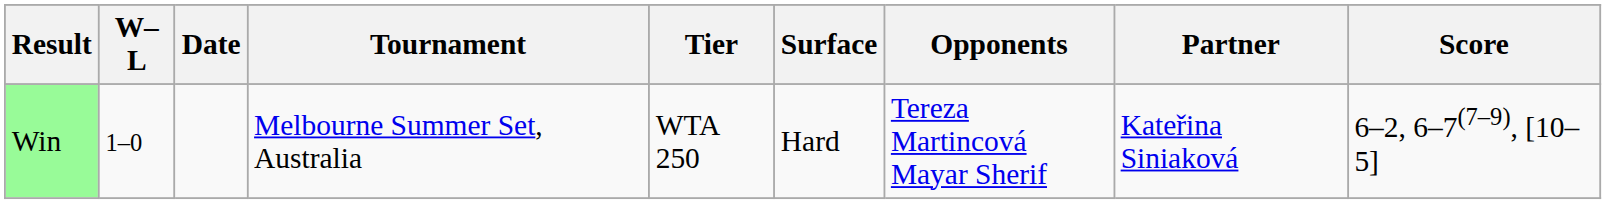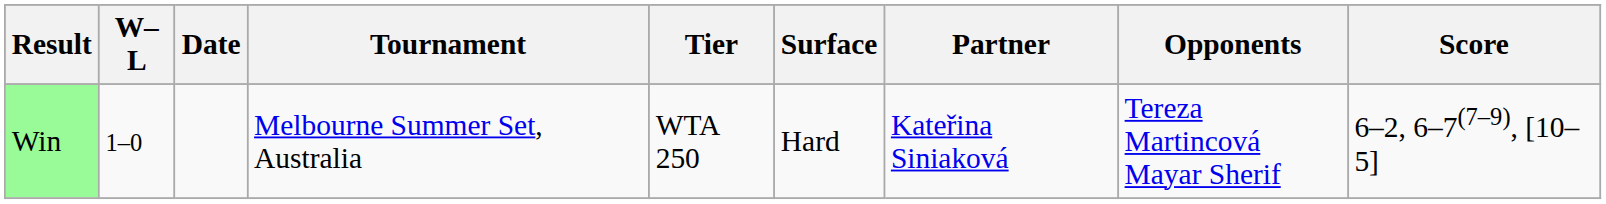columns swapped: Partner <-> Opponents
